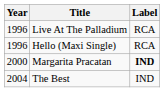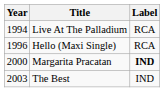Live At The Palladium | Year: 1996 -> 1994
The Best | Year: 2004 -> 2003
